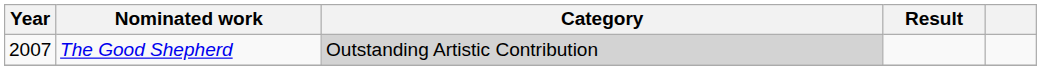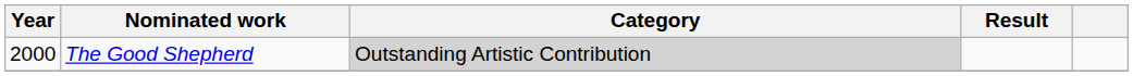The Good Shepherd | Year: 2007 -> 2000
